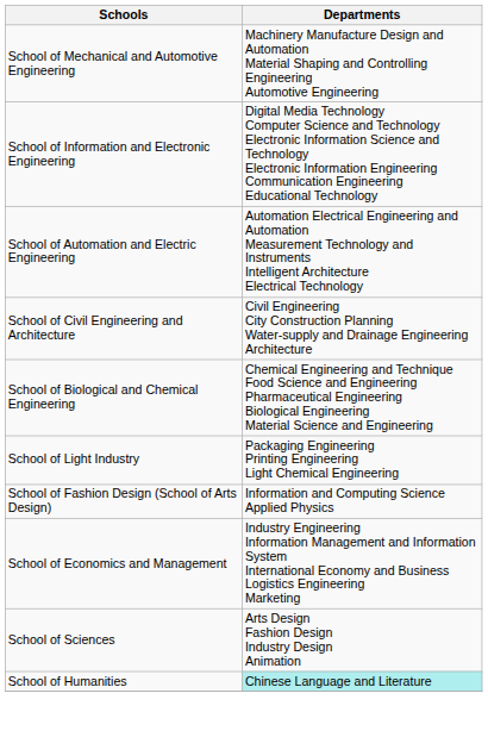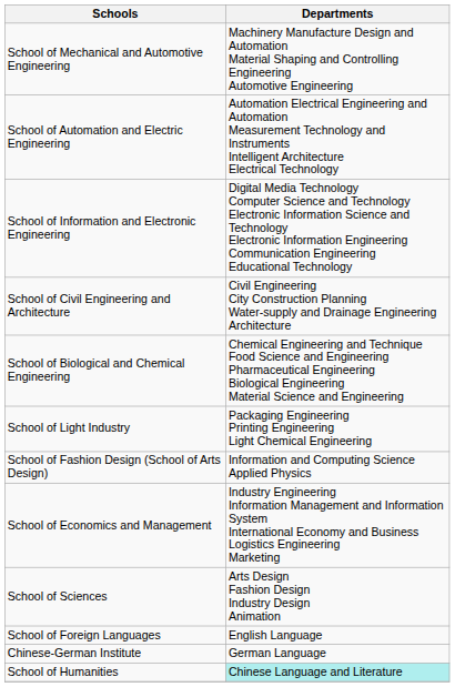rows swapped: School of Automation and Electric Engineering <-> School of Information and Electronic Engineering
+ row: School of Foreign Languages | English Language
+ row: Chinese-German Institute | German Language
